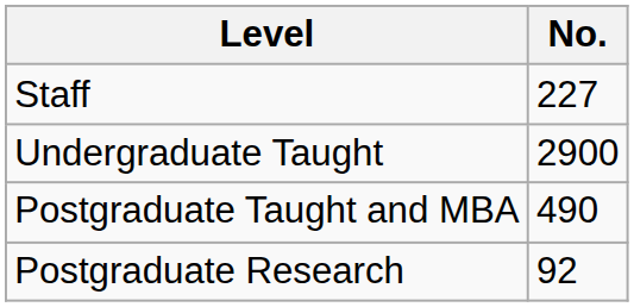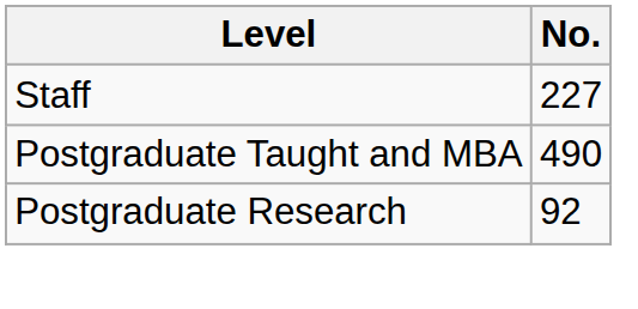- row: Undergraduate Taught | 2900
